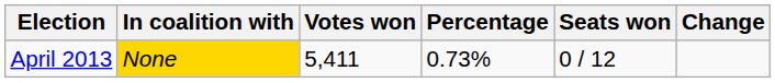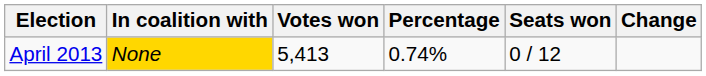April 2013 | Votes won: 5,411 -> 5,413
April 2013 | Percentage: 0.73% -> 0.74%
